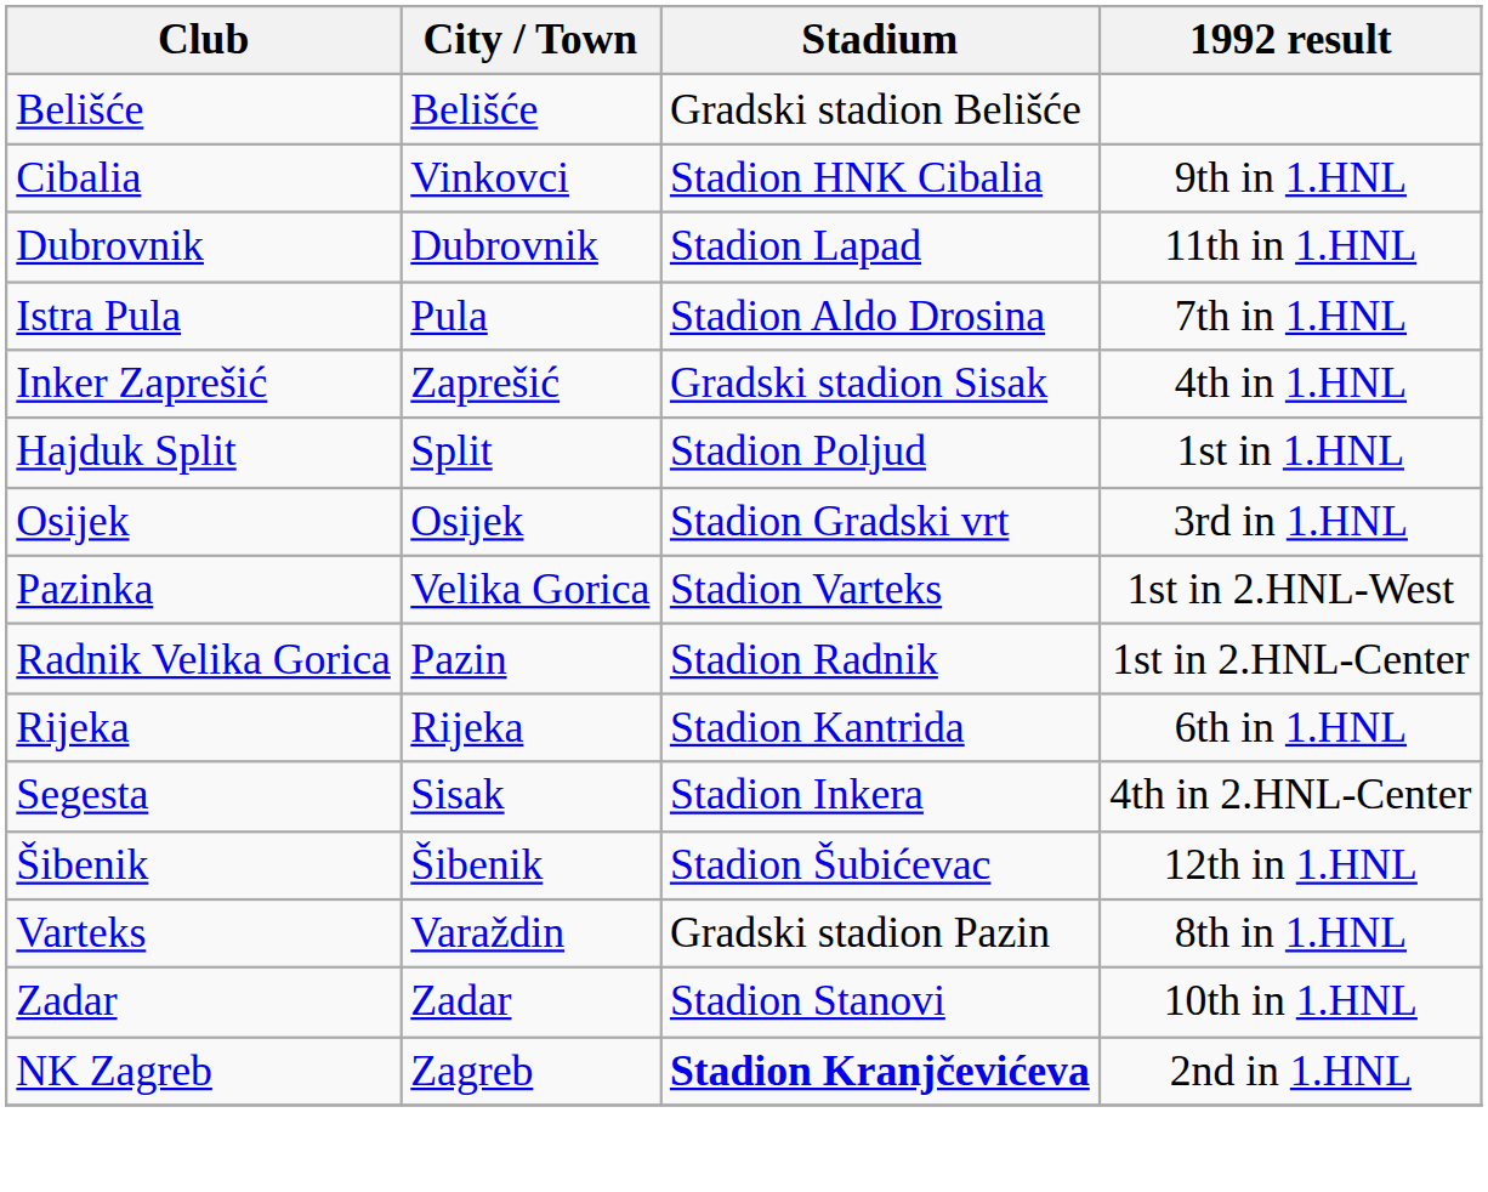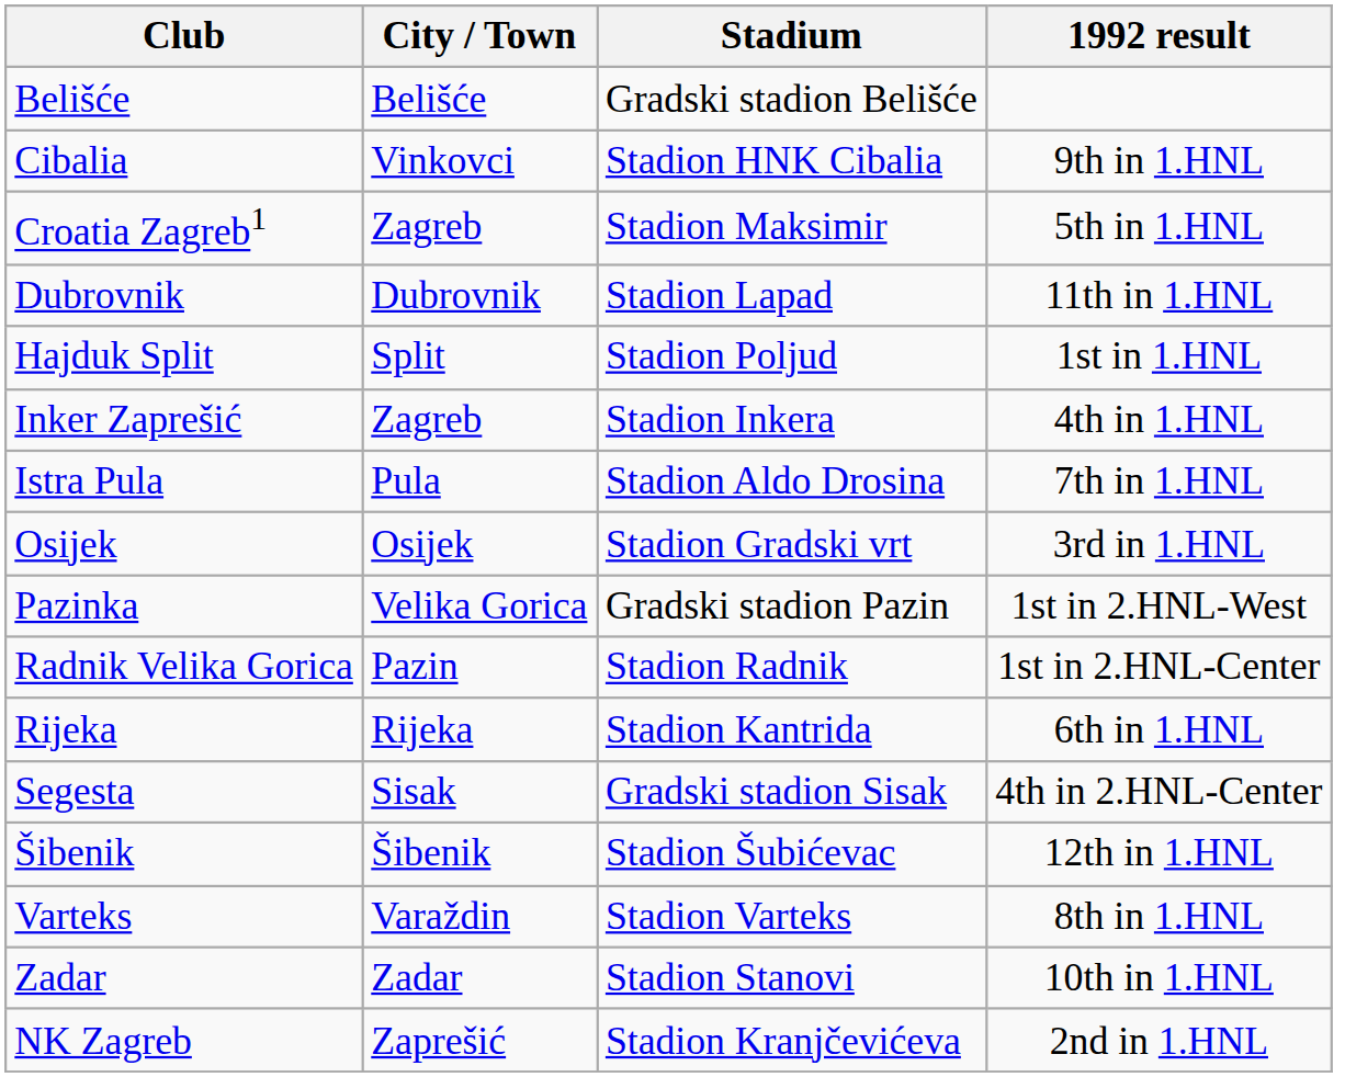+ row: Croatia Zagreb1 | Zagreb | Stadion Maksimir | 5th in 1.HNL
rows swapped: Hajduk Split <-> Istra Pula
Inker Zaprešić | City / Town: Zaprešić -> Zagreb
Inker Zaprešić | Stadium: Gradski stadion Sisak -> Stadion Inkera
Pazinka | Stadium: Stadion Varteks -> Gradski stadion Pazin
Segesta | Stadium: Stadion Inkera -> Gradski stadion Sisak
Varteks | Stadium: Gradski stadion Pazin -> Stadion Varteks
NK Zagreb | City / Town: Zagreb -> Zaprešić
NK Zagreb | Stadium: bold -> normal
